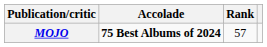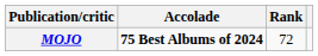MOJO | Rank: 57 -> 72
